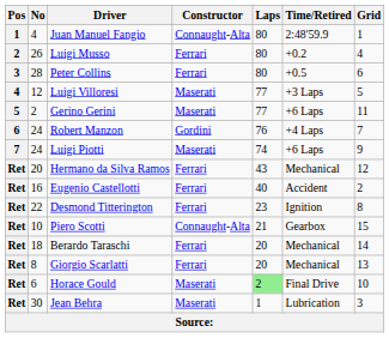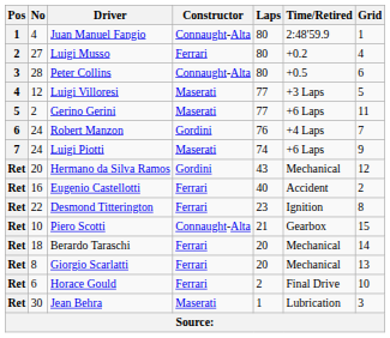Luigi Musso | No: 26 -> 27
Peter Collins | Constructor: Ferrari -> Connaught-Alta
Hermano da Silva Ramos | Constructor: Ferrari -> Gordini
Horace Gould | Constructor: Maserati -> Ferrari
Horace Gould | Laps: lightgreen background -> no background
